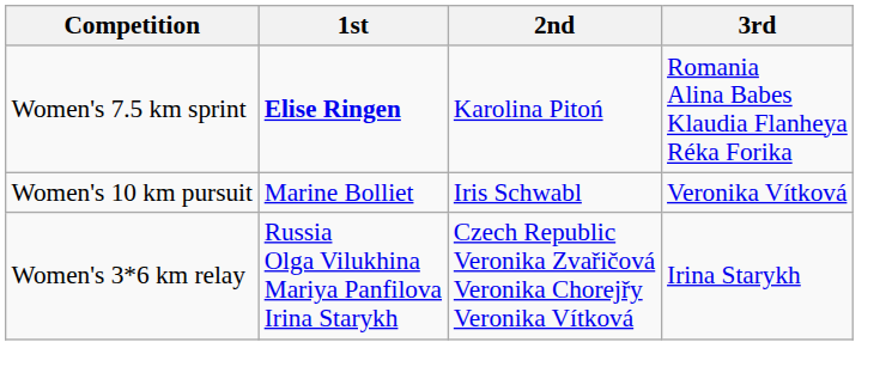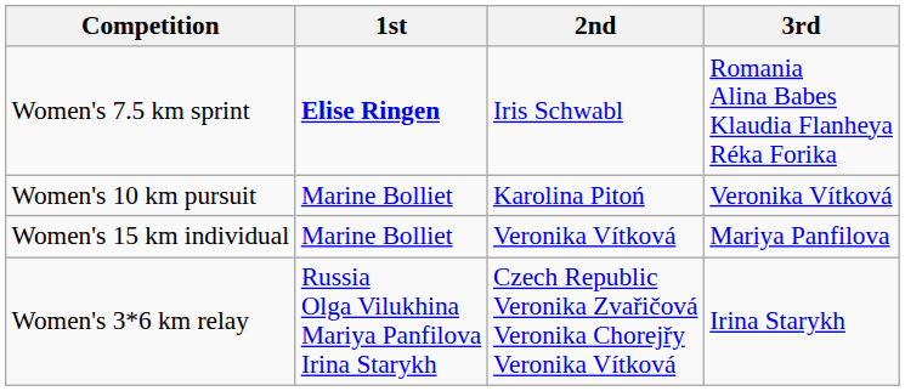Women's 7.5 km sprint | 2nd: Karolina Pitoń -> Iris Schwabl
Women's 10 km pursuit | 2nd: Iris Schwabl -> Karolina Pitoń
+ row: Women's 15 km individual | Marine Bolliet | Veronika Vítková | Mariya Panfilova
